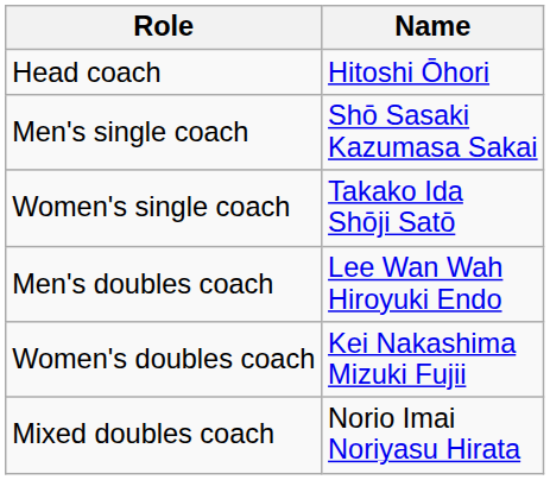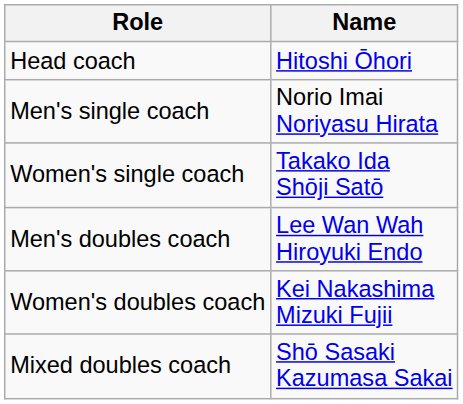Men's single coach | Name: Shō Sasaki Kazumasa Sakai -> Norio Imai Noriyasu Hirata
Mixed doubles coach | Name: Norio Imai Noriyasu Hirata -> Shō Sasaki Kazumasa Sakai
